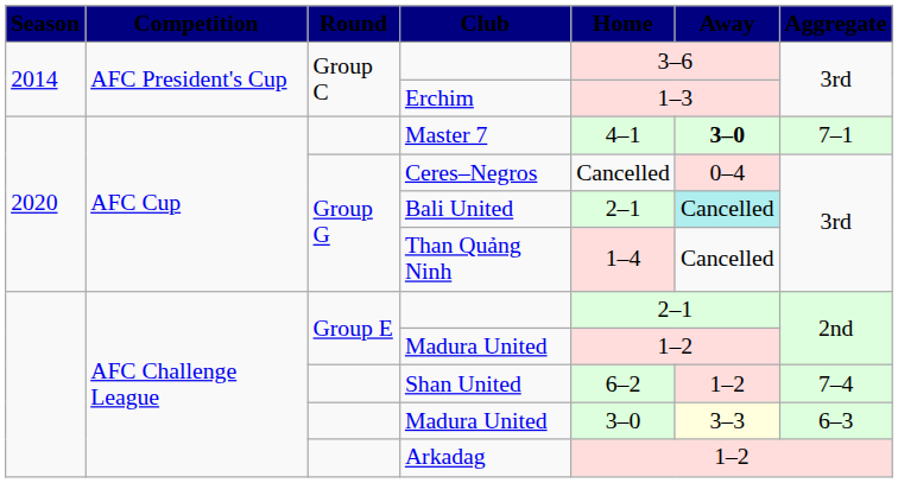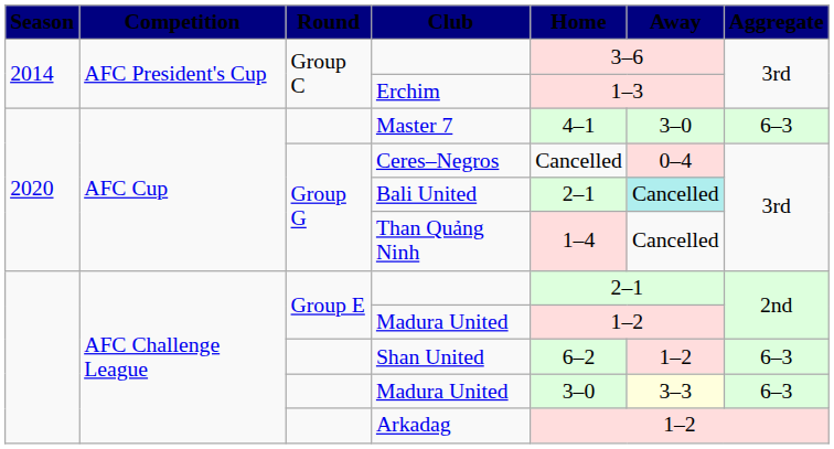Master 7 | Away: bold -> normal
Master 7 | Aggregate: 7–1 -> 6–3
Shan United | Aggregate: 7–4 -> 6–3
